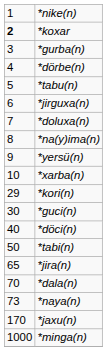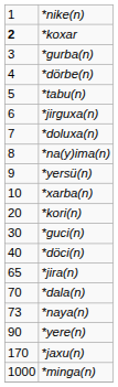*kori(n) | column 1: 29 -> 20
- row: 50 | *tabi(n)
+ row: 90 | *yere(n)
